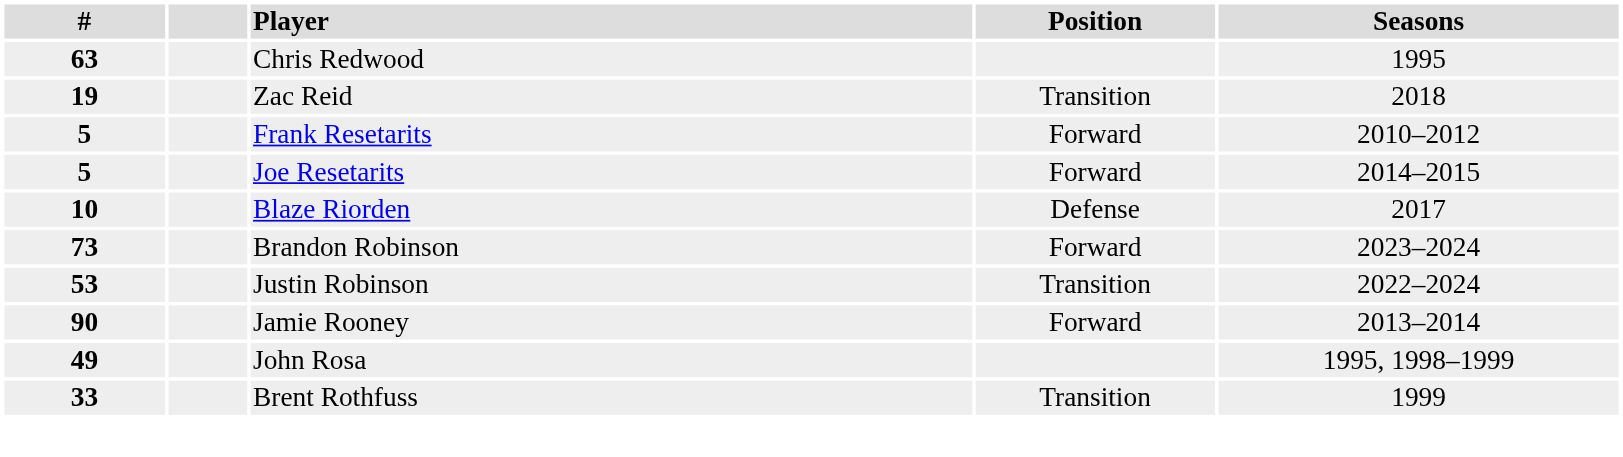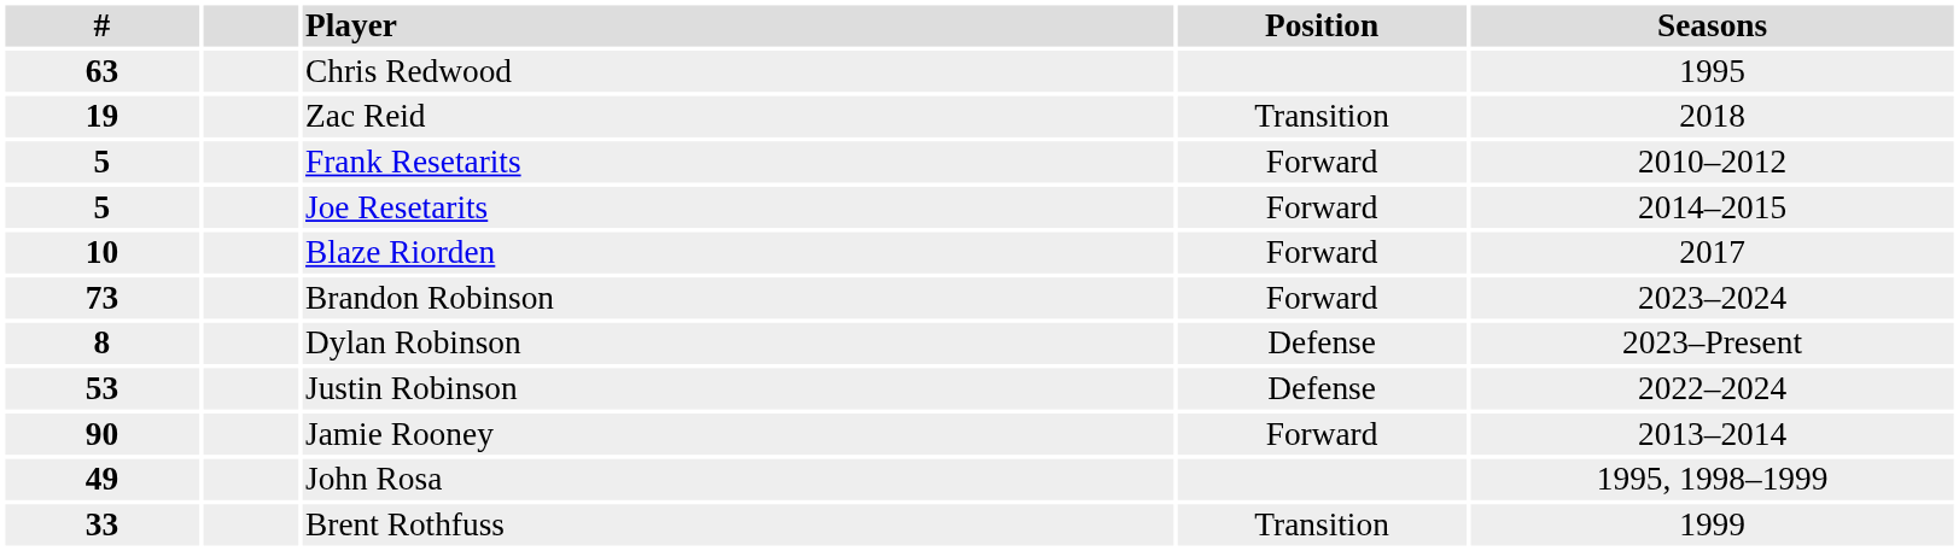Blaze Riorden | Position: Defense -> Forward
+ row: 8 | Dylan Robinson | Defense | 2023–Present
Justin Robinson | Position: Transition -> Defense
